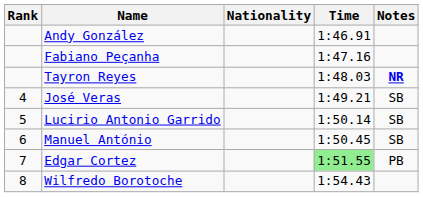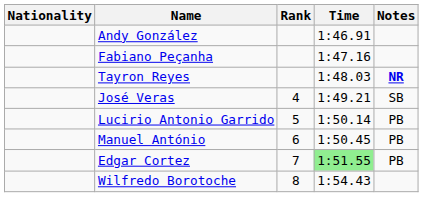columns swapped: Rank <-> Nationality
Lucirio Antonio Garrido | Notes: SB -> PB
Manuel António | Notes: SB -> PB
